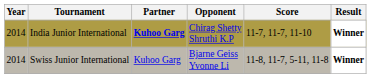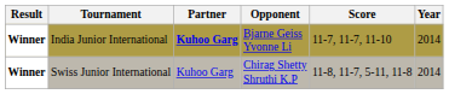columns swapped: Year <-> Result
India Junior International | Opponent: Chirag Shetty Shruthi K.P -> Bjarne Geiss Yvonne Li
Swiss Junior International | Opponent: Bjarne Geiss Yvonne Li -> Chirag Shetty Shruthi K.P
